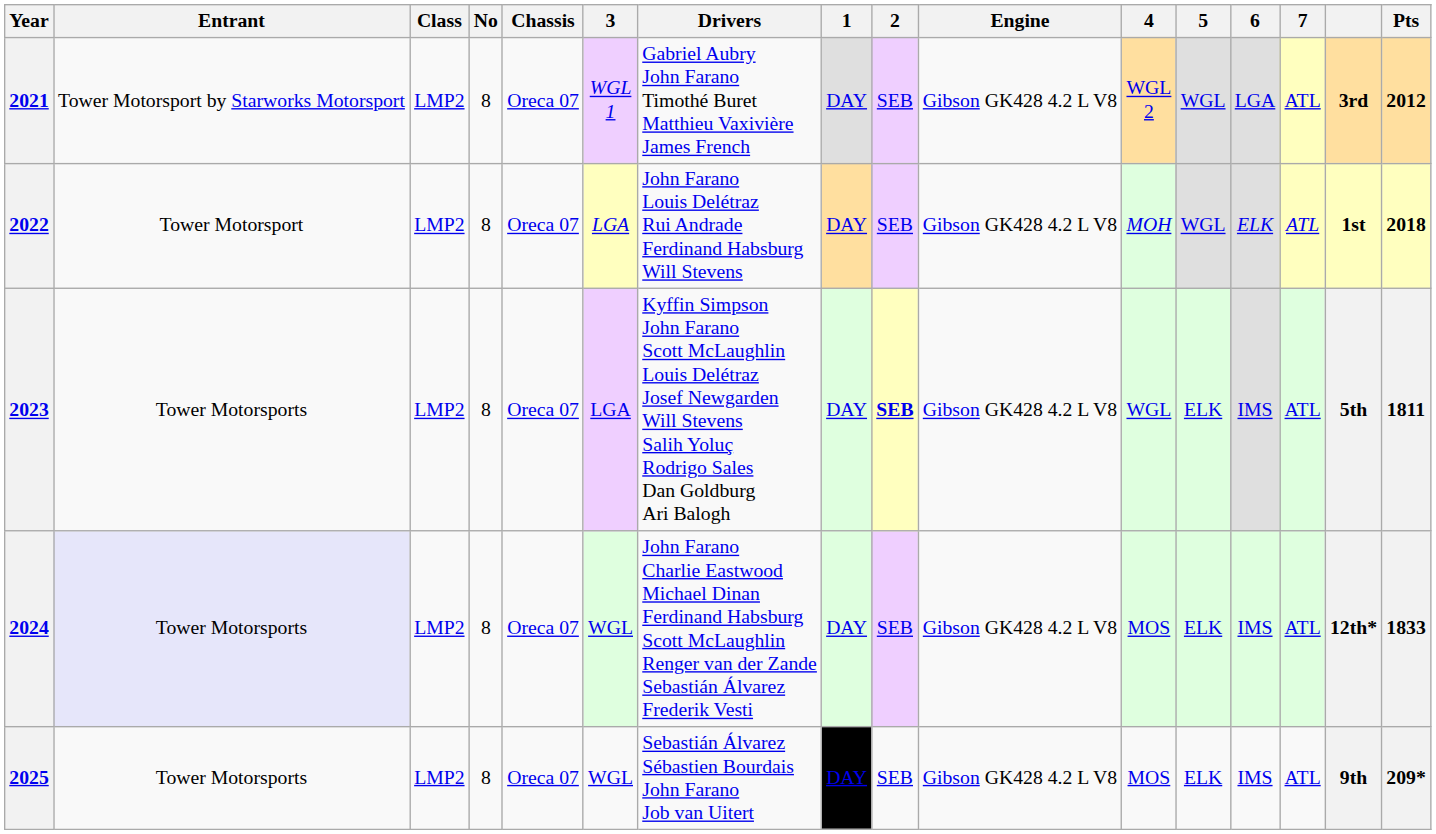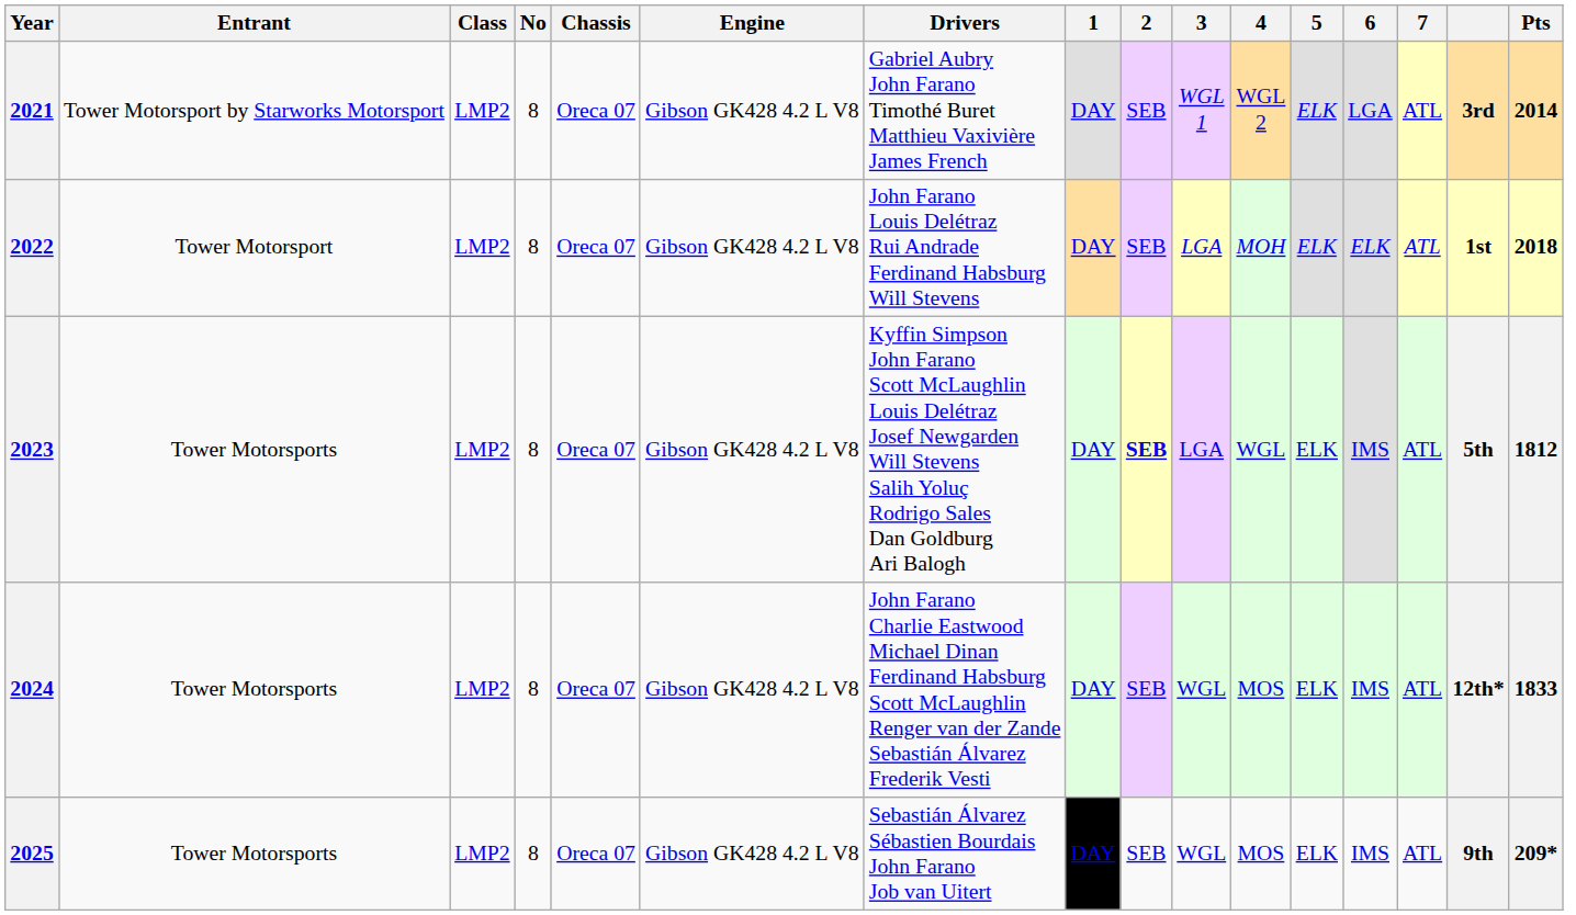columns swapped: Engine <-> 3
2021 | 5: WGL -> ELK
2021 | Pts: 2012 -> 2014
2022 | 5: WGL -> ELK
2023 | Pts: 1811 -> 1812
2024 | Entrant: lavender background -> no background
